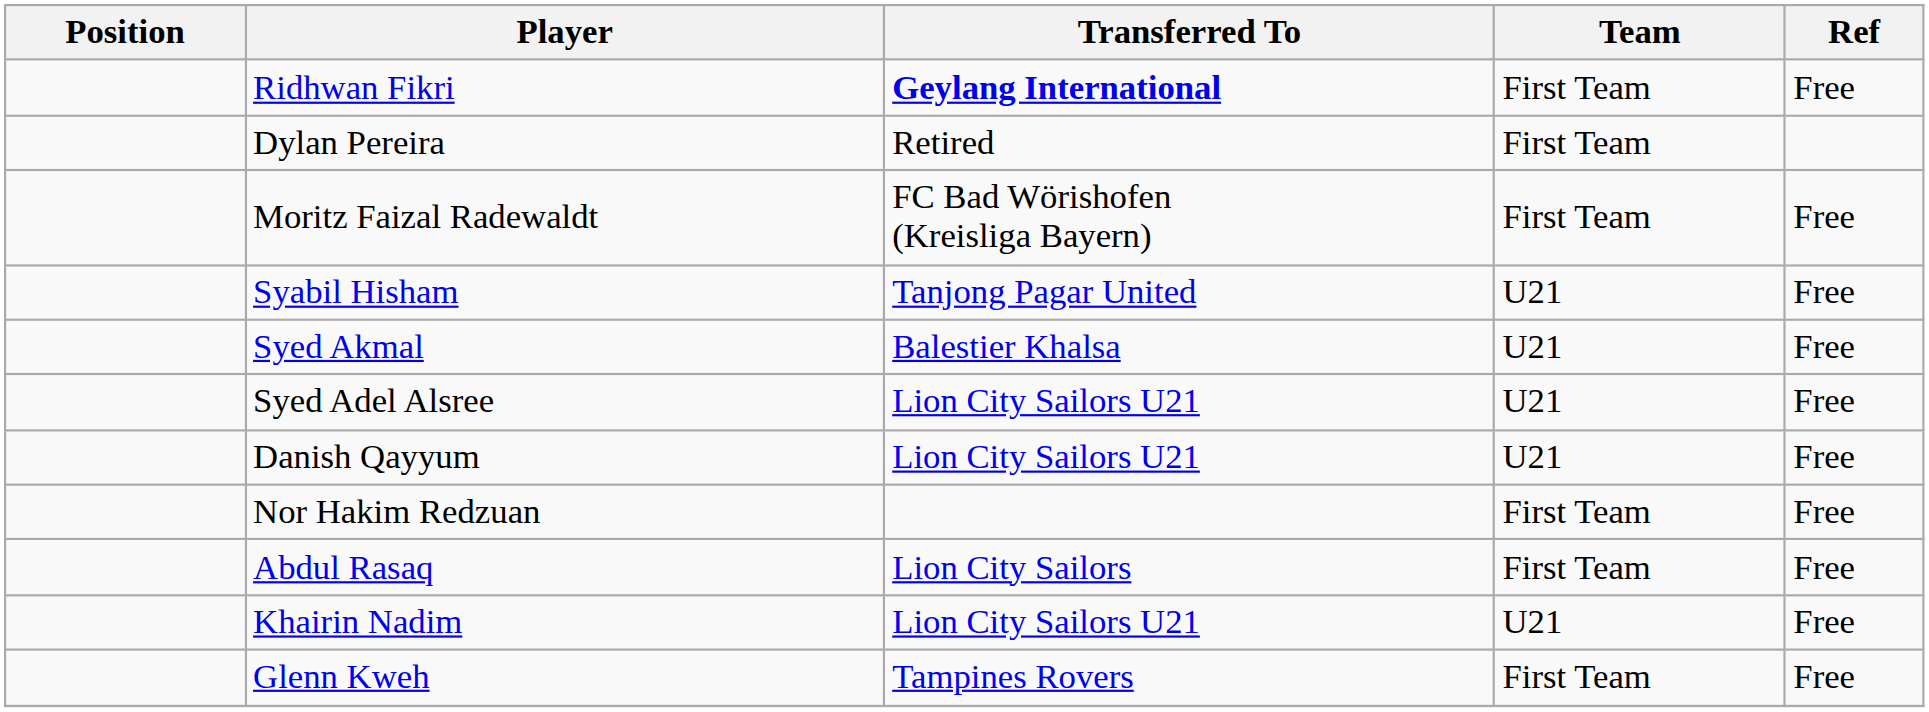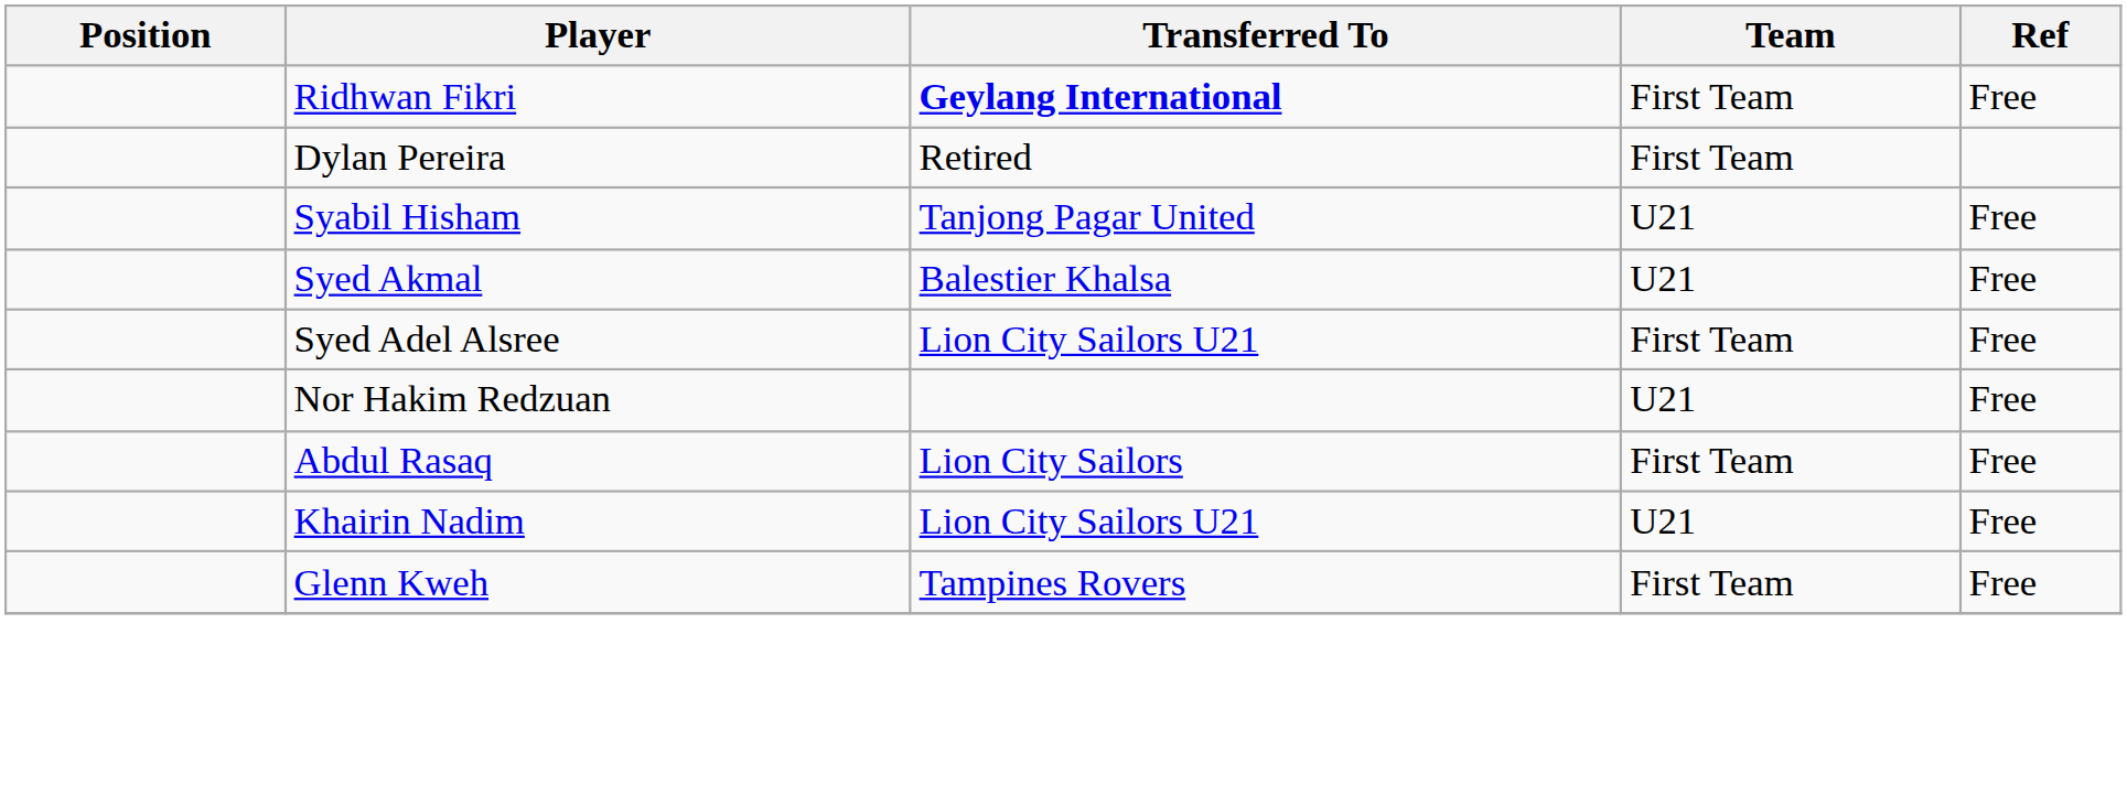- row: Moritz Faizal Radewaldt | FC Bad Wörishofen (Kreisliga Bayern) | First Team | Free
Syed Adel Alsree | Team: U21 -> First Team
- row: Danish Qayyum | Lion City Sailors U21 | U21 | Free
Nor Hakim Redzuan | Team: First Team -> U21
